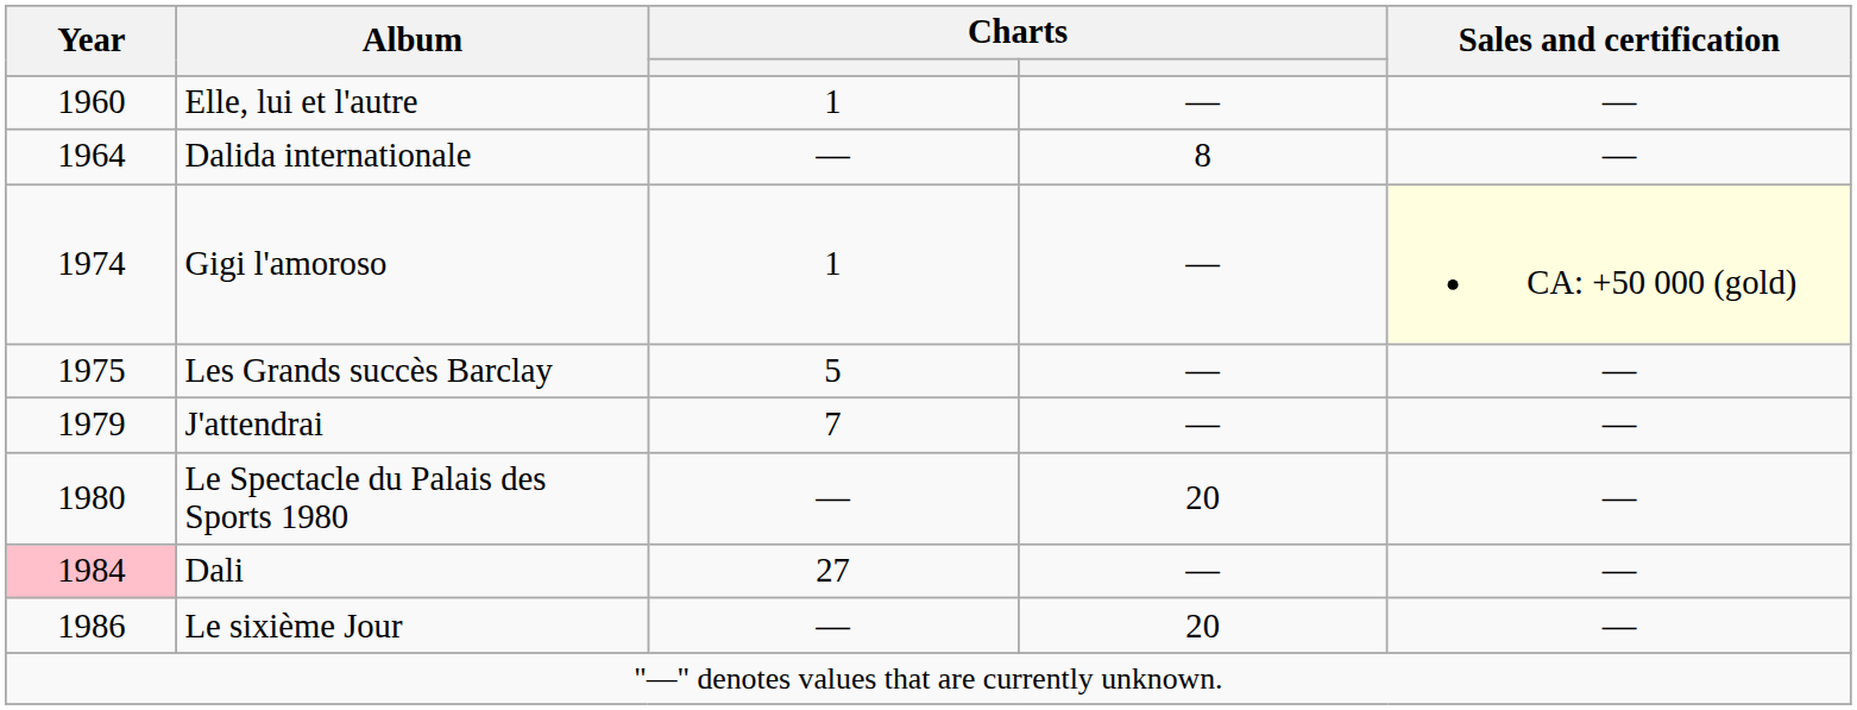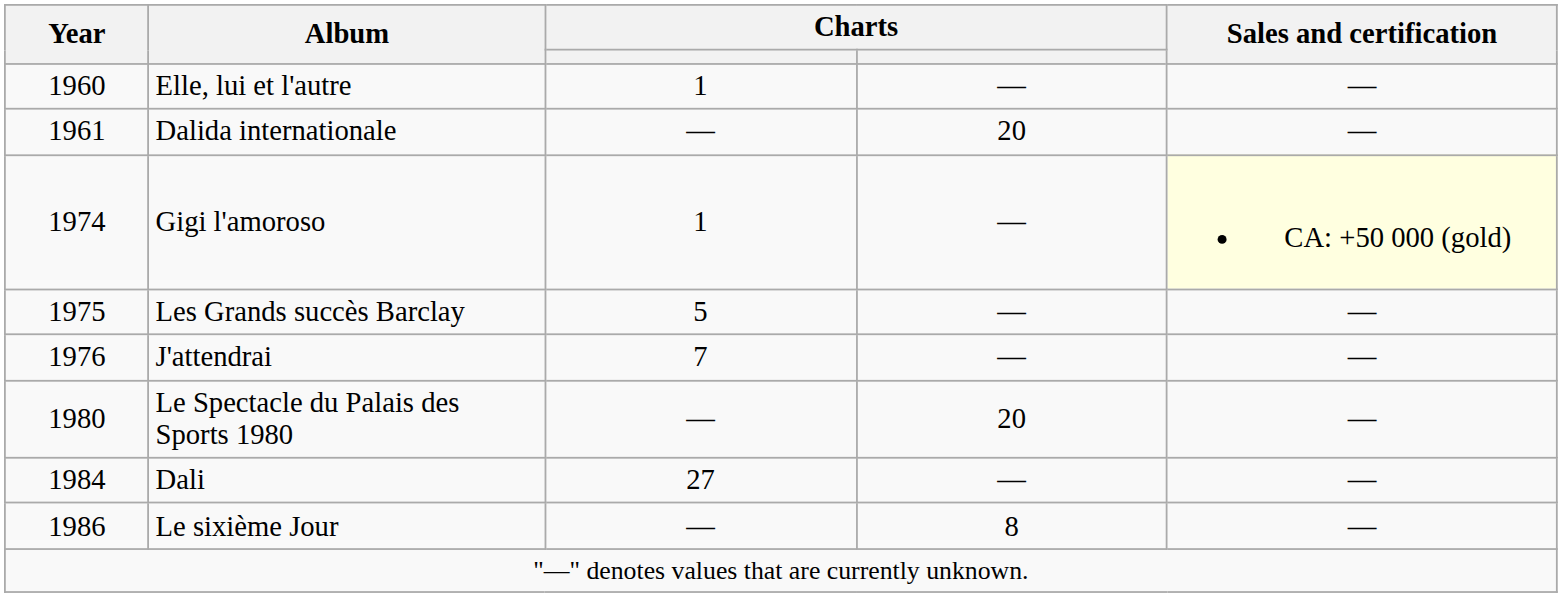Dalida internationale | Year: 1964 -> 1961
Dalida internationale | column 4: 8 -> 20
J'attendrai | Year: 1979 -> 1976
Dali | Year: pink background -> no background
Le sixième Jour | column 4: 20 -> 8
